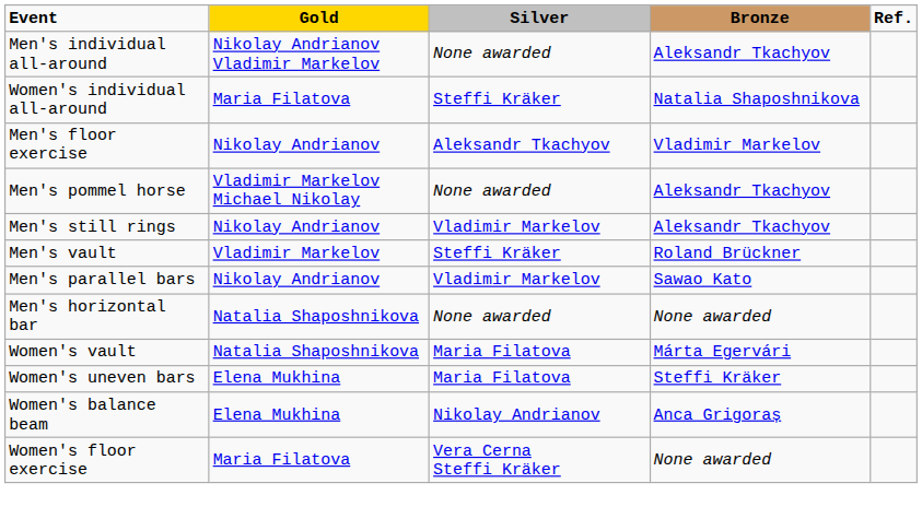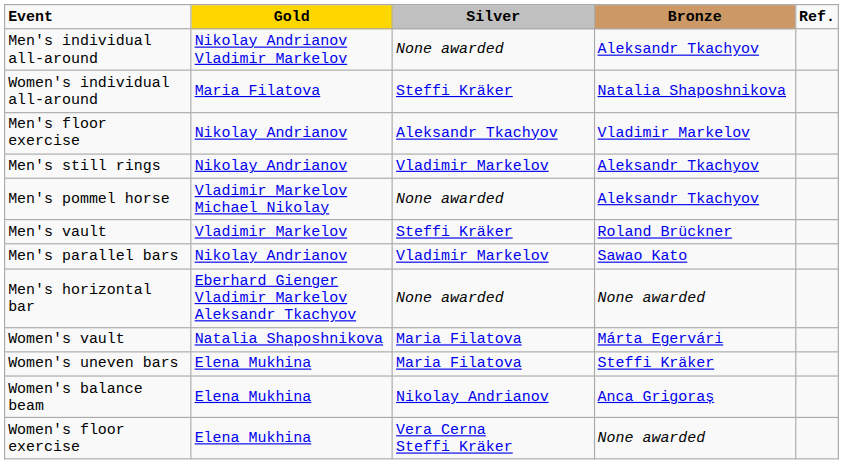rows swapped: Men's pommel horse <-> Men's still rings
Men's horizontal bar | Gold: Natalia Shaposhnikova -> Eberhard Gienger Vladimir Markelov Aleksandr Tkachyov
Women's floor exercise | Gold: Maria Filatova -> Elena Mukhina
